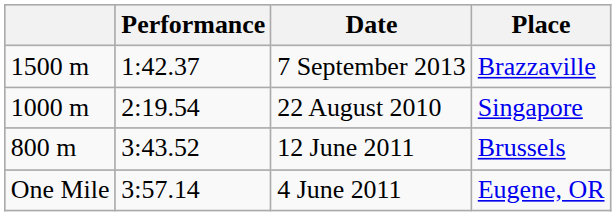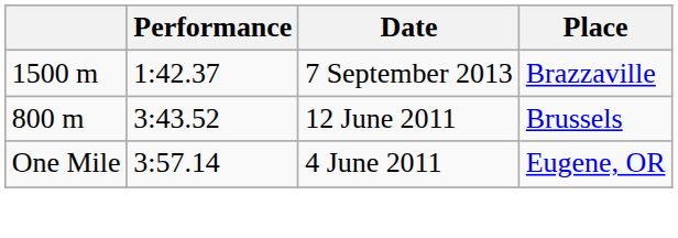- row: 1000 m | 2:19.54 | 22 August 2010 | Singapore
